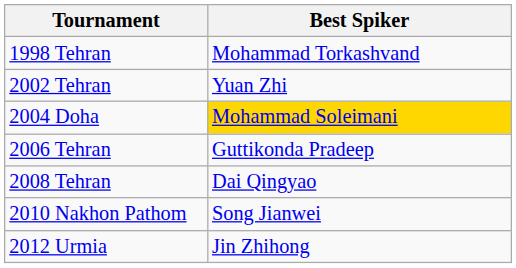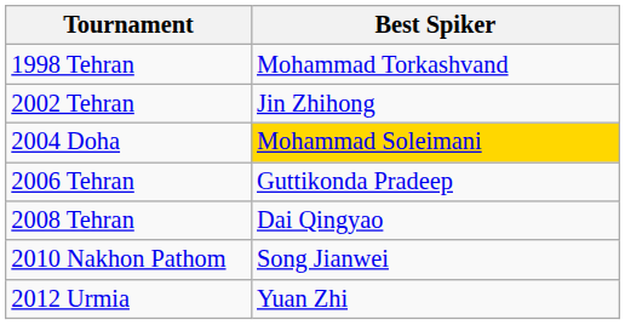2002 Tehran | Best Spiker: Yuan Zhi -> Jin Zhihong
2012 Urmia | Best Spiker: Jin Zhihong -> Yuan Zhi
